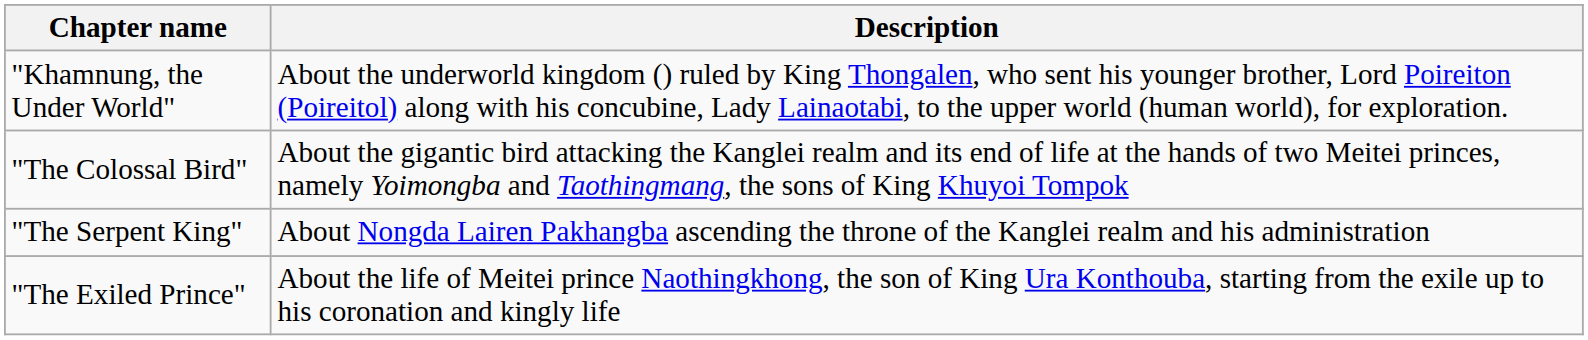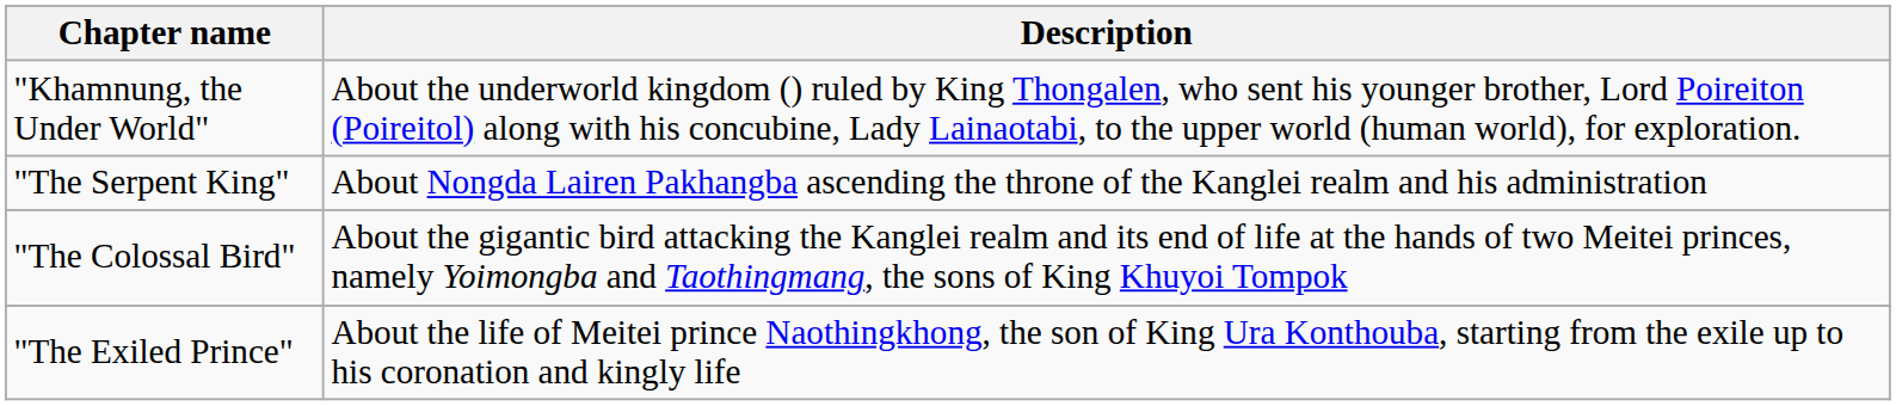rows swapped: "The Serpent King" <-> "The Colossal Bird"
